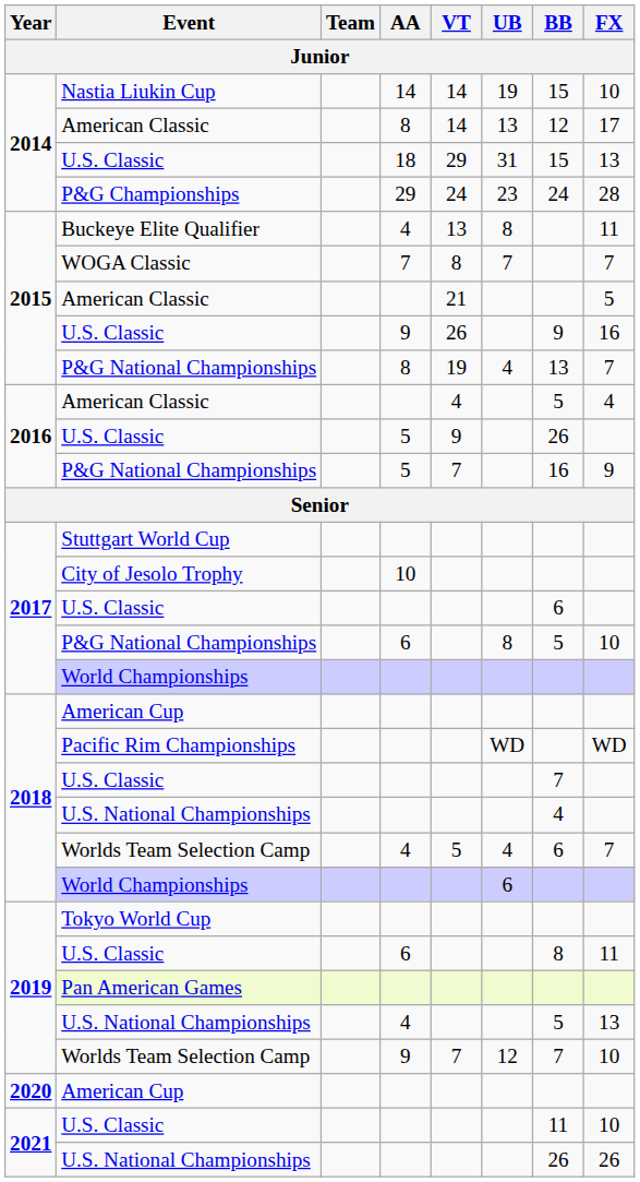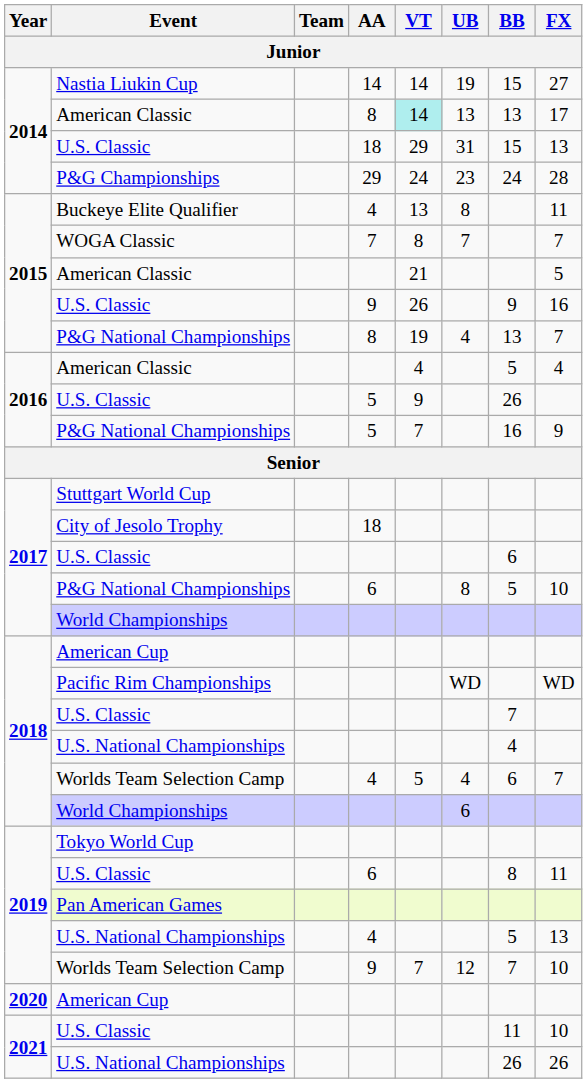Nastia Liukin Cup | FX: 10 -> 27
2014 / American Classic | VT: no background -> paleturquoise background
2014 / American Classic | BB: 12 -> 13
City of Jesolo Trophy | AA: 10 -> 18
